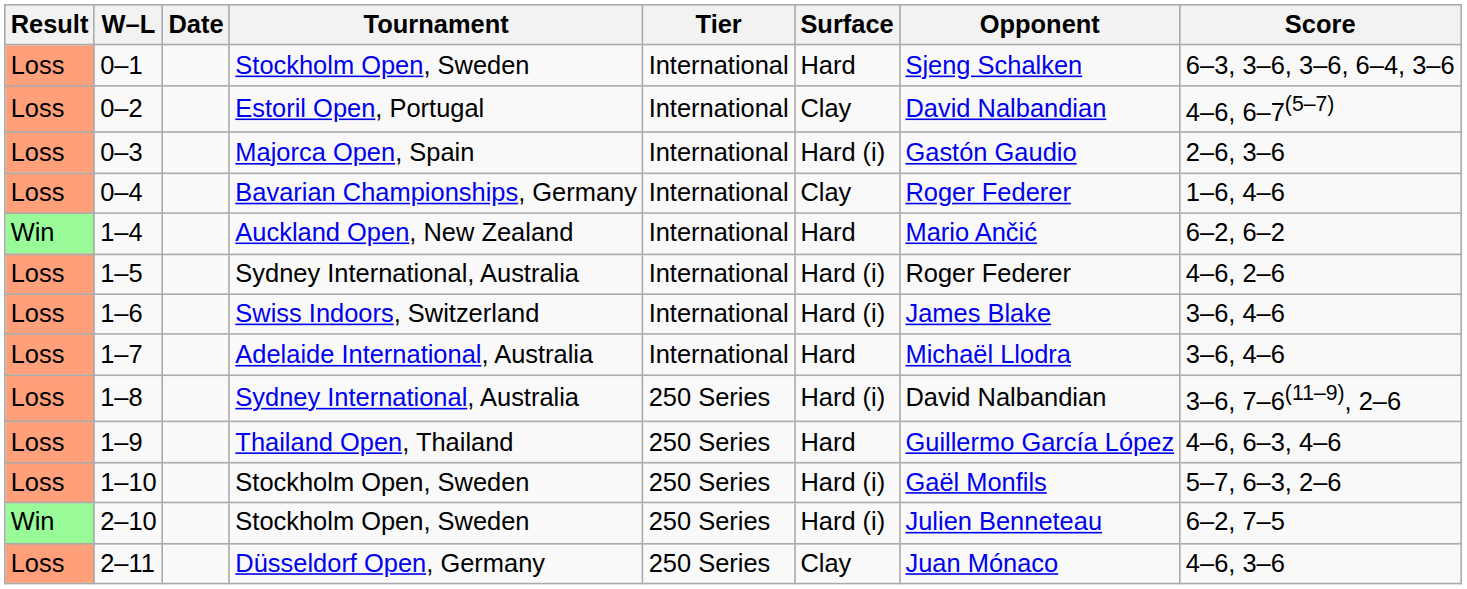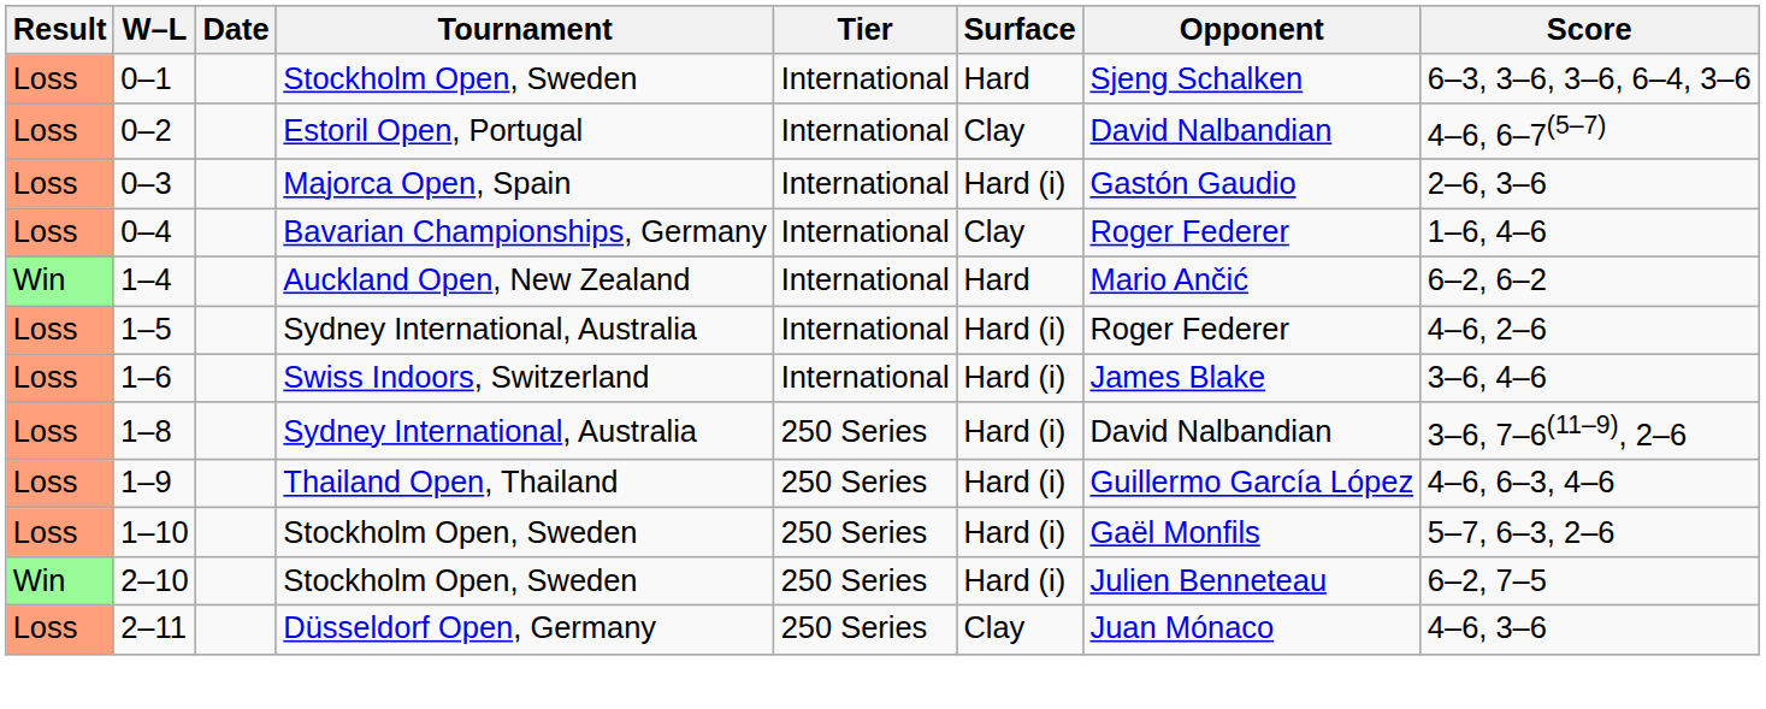- row: Loss | 1–7 | Adelaide International, Australia | International | Hard | Michaël Llodra | 3–6, 4–6
1–9 | Surface: Hard -> Hard (i)
